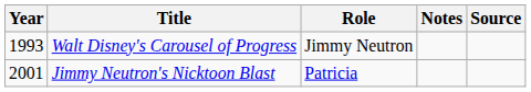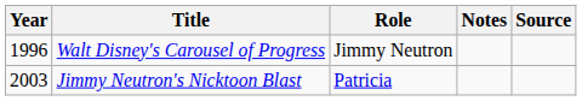Walt Disney's Carousel of Progress | Year: 1993 -> 1996
Jimmy Neutron's Nicktoon Blast | Year: 2001 -> 2003
